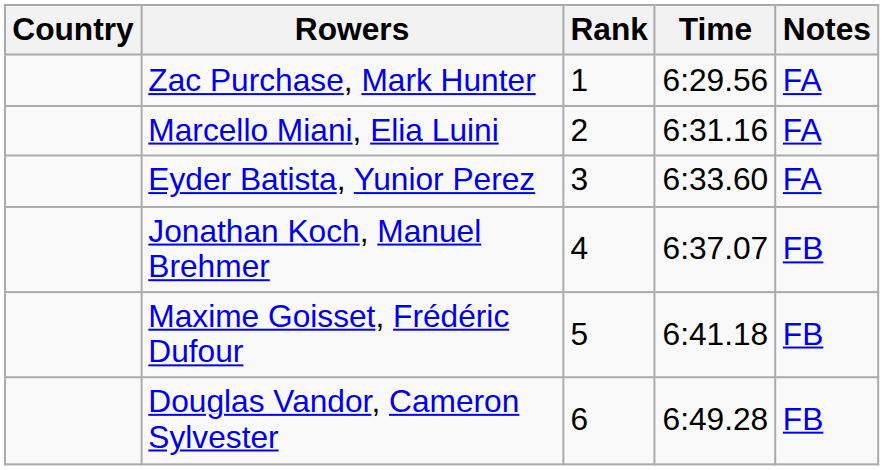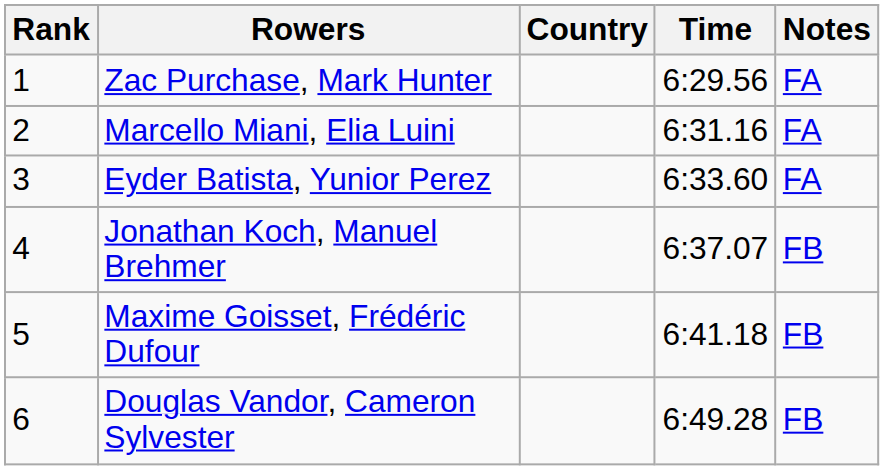columns swapped: Rank <-> Country
